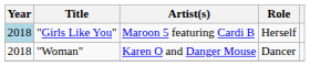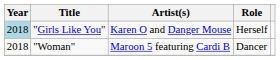"Girls Like You" | Artist(s): Maroon 5 featuring Cardi B -> Karen O and Danger Mouse
"Woman" | Artist(s): Karen O and Danger Mouse -> Maroon 5 featuring Cardi B
